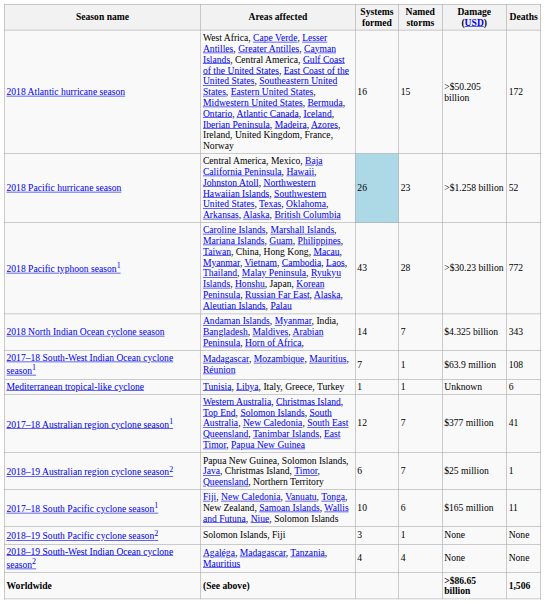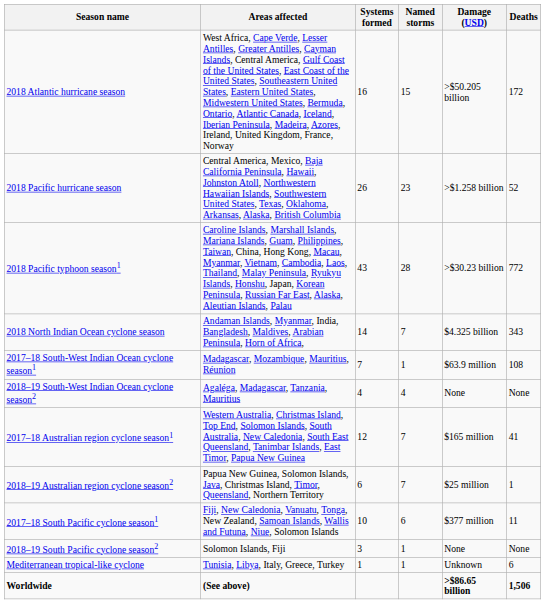2018 Pacific hurricane season | Systems formed: lightblue background -> no background
rows swapped: 2018–19 South-West Indian Ocean cyclone season2 <-> Mediterranean tropical-like cyclone
2017–18 Australian region cyclone season1 | Damage (USD): $377 million -> $165 million
2017–18 South Pacific cyclone season1 | Damage (USD): $165 million -> $377 million
